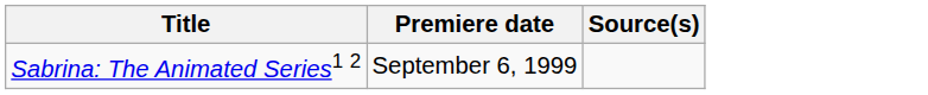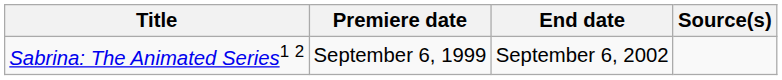+ column: End date | September 6, 2002
